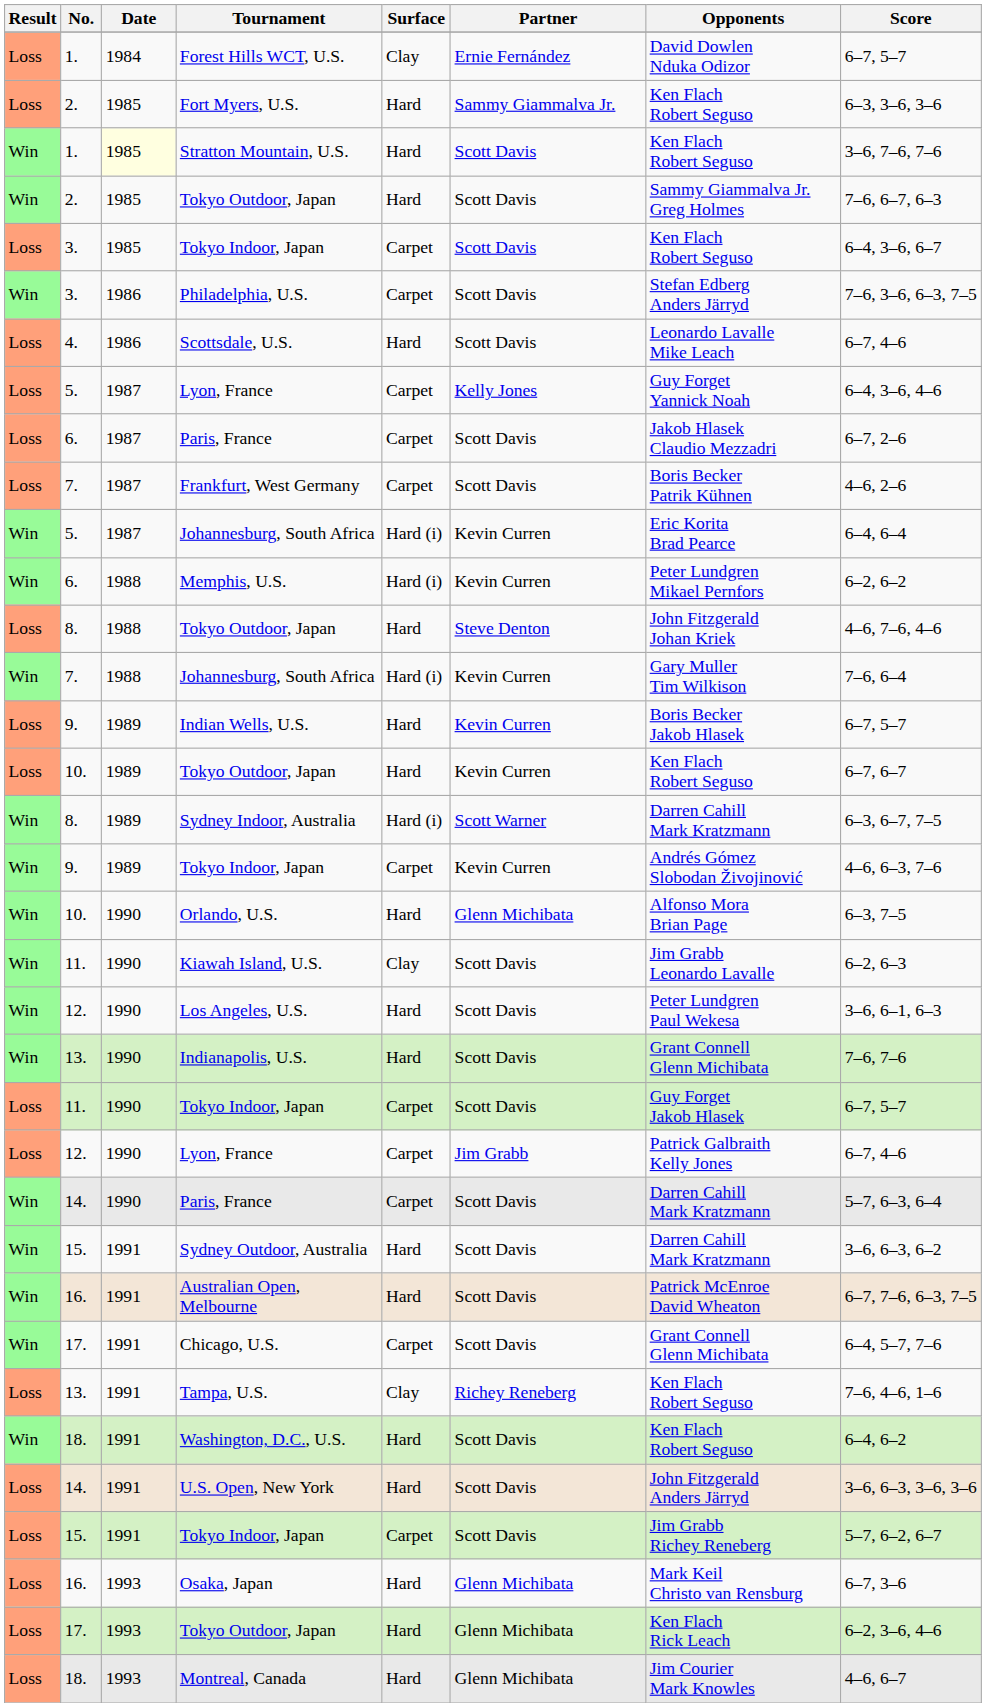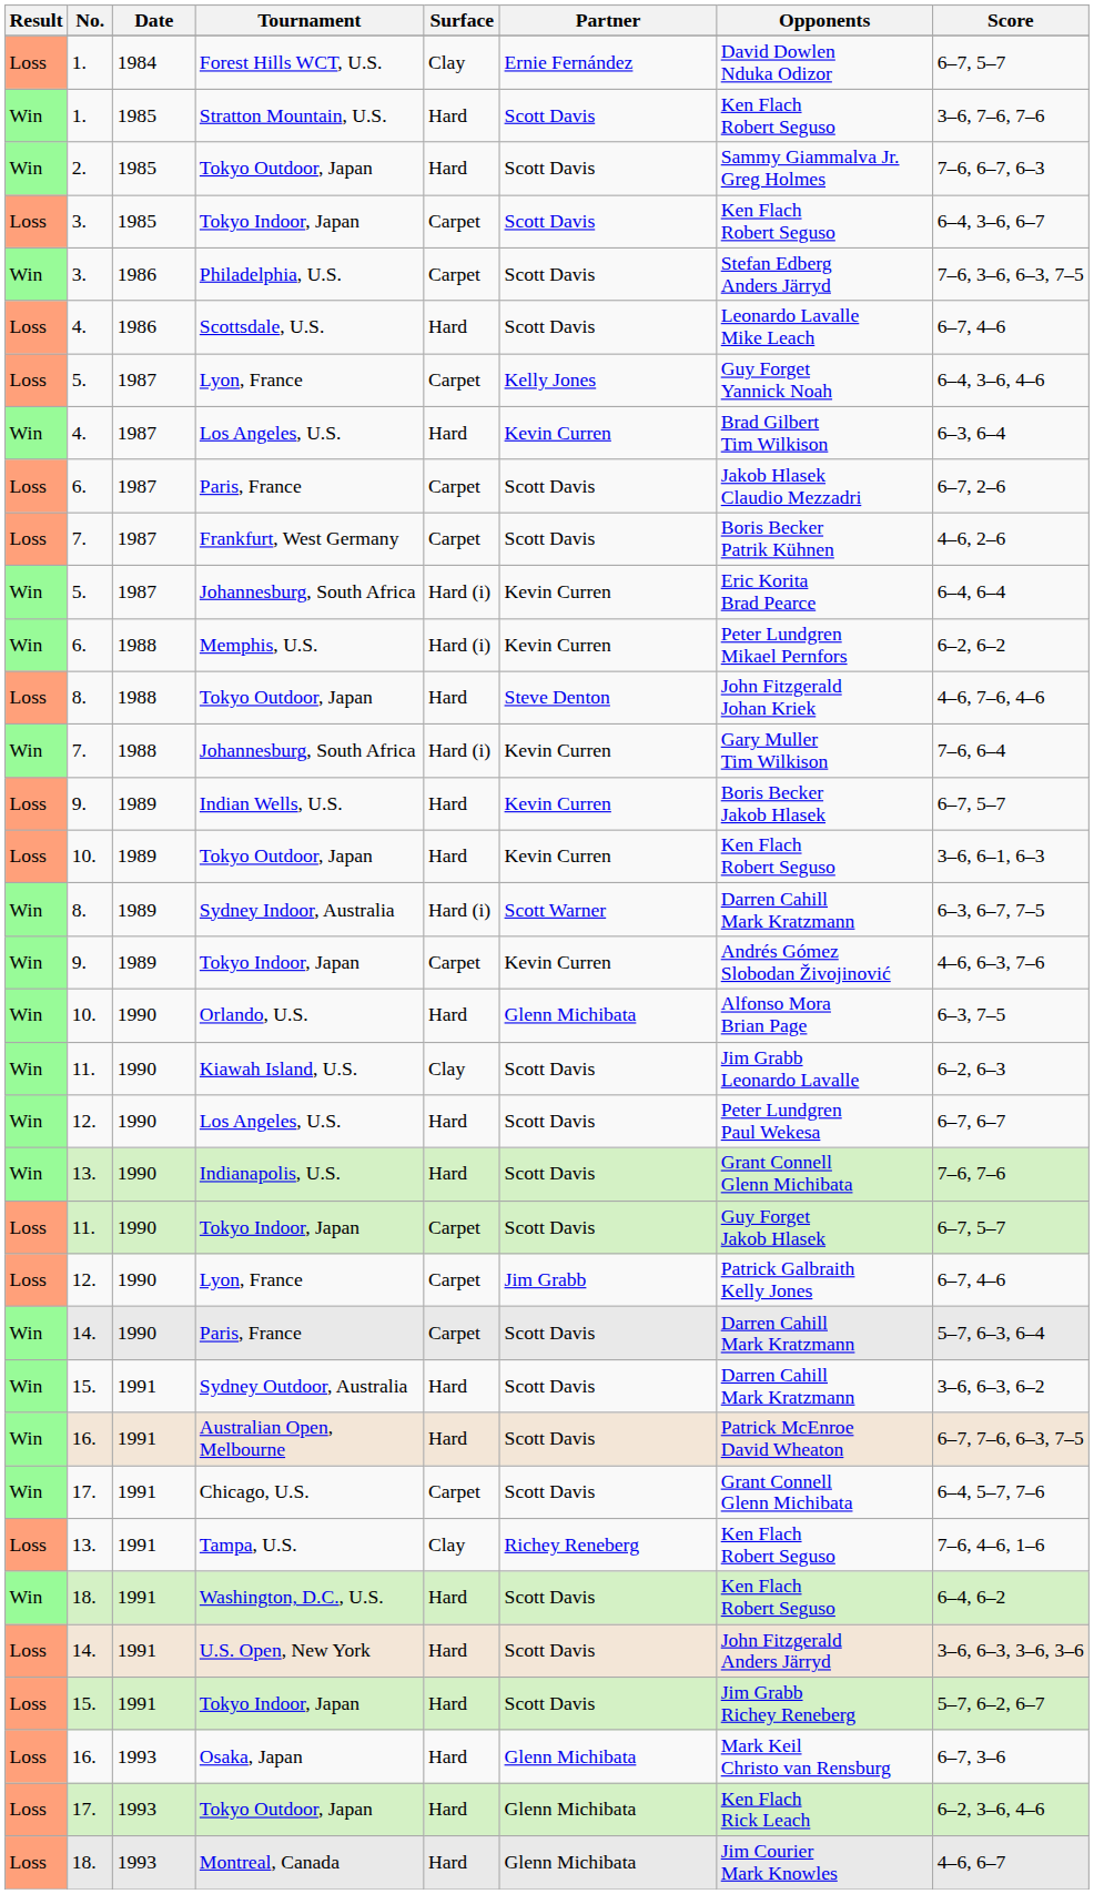- row: Loss | 2. | 1985 | Fort Myers, U.S. | Hard | Sammy Giammalva Jr. | Ken Flach Robert Seguso | 6–3, 3–6, 3–6
Stratton Mountain, U.S. | Date: lightyellow background -> no background
+ row: Win | 4. | 1987 | Los Angeles, U.S. | Hard | Kevin Curren | Brad Gilbert Tim Wilkison | 6–3, 6–4
10. / Tokyo Outdoor, Japan | Score: 6–7, 6–7 -> 3–6, 6–1, 6–3
12. / Los Angeles, U.S. | Score: 3–6, 6–1, 6–3 -> 6–7, 6–7
15. / Tokyo Indoor, Japan | Surface: Carpet -> Hard
